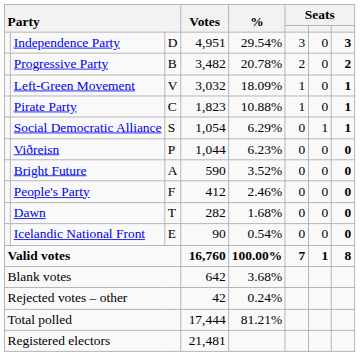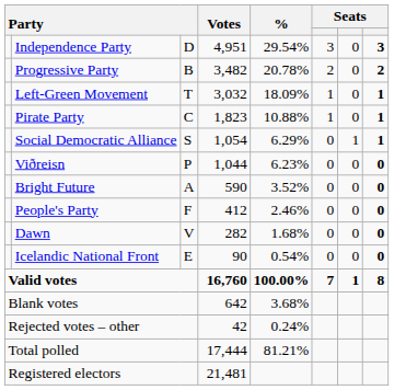Left-Green Movement | column 3: V -> T
Dawn | column 3: T -> V
